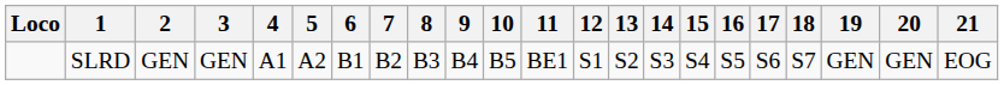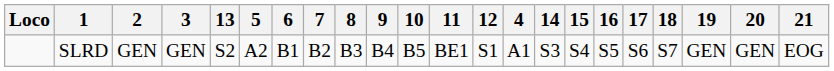columns swapped: 4 <-> 13
